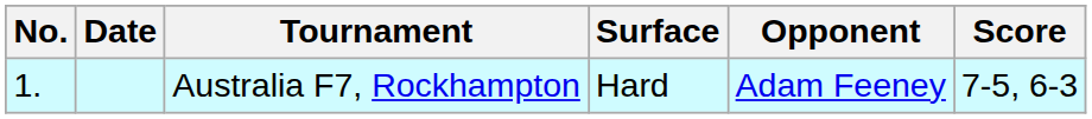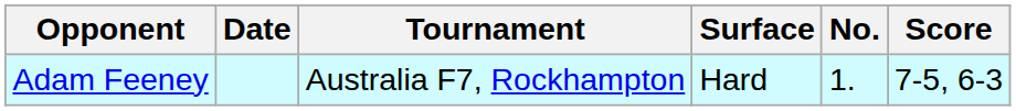columns swapped: No. <-> Opponent
